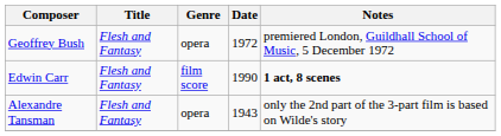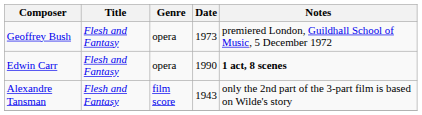Geoffrey Bush | Date: 1972 -> 1973
Edwin Carr | Genre: film score -> opera
Alexandre Tansman | Genre: opera -> film score
